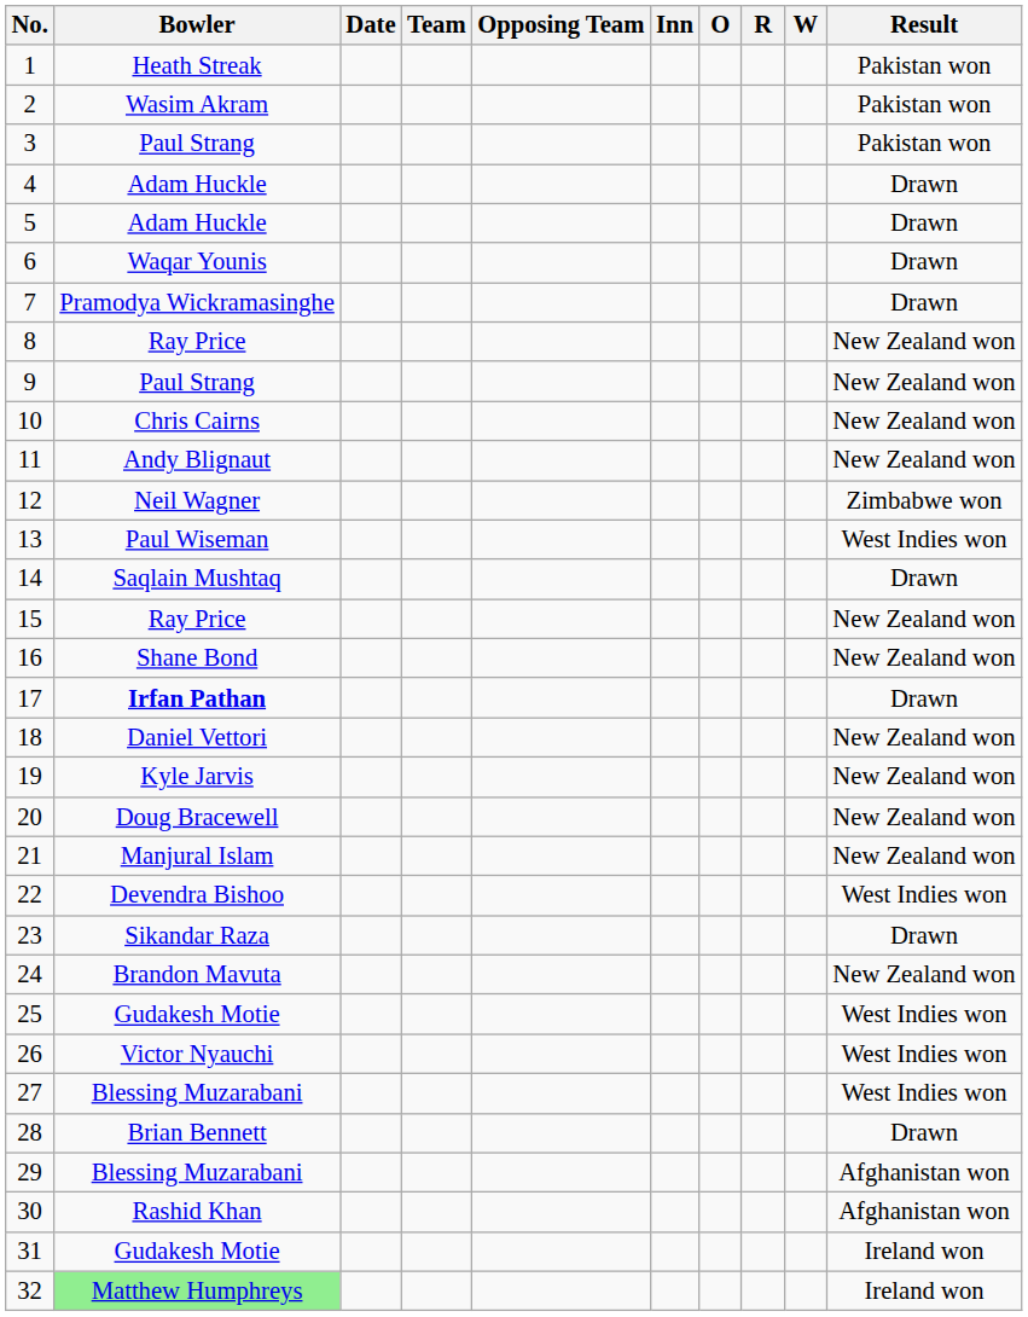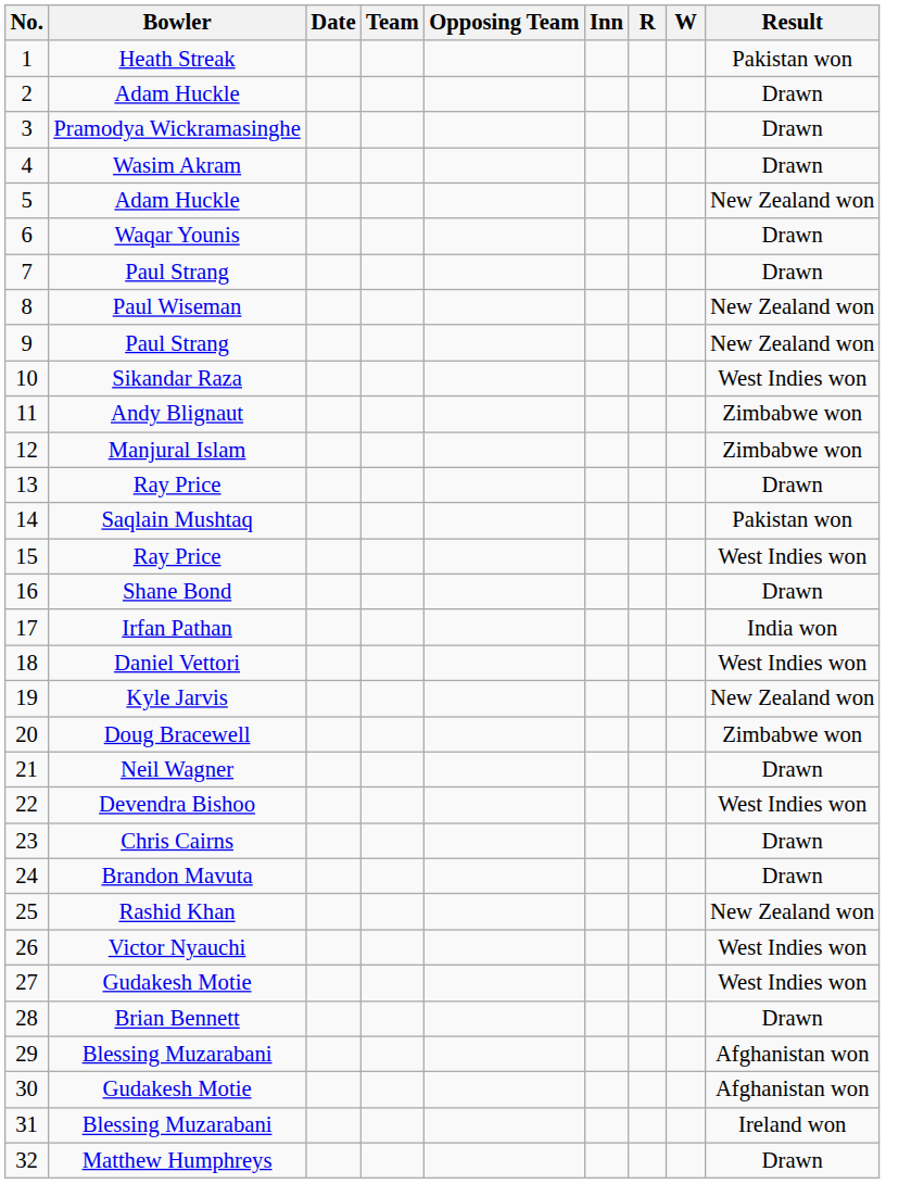- column: O
2 | Bowler: Wasim Akram -> Adam Huckle
2 | Result: Pakistan won -> Drawn
3 | Bowler: Paul Strang -> Pramodya Wickramasinghe
3 | Result: Pakistan won -> Drawn
4 | Bowler: Adam Huckle -> Wasim Akram
5 | Result: Drawn -> New Zealand won
7 | Bowler: Pramodya Wickramasinghe -> Paul Strang
8 | Bowler: Ray Price -> Paul Wiseman
10 | Bowler: Chris Cairns -> Sikandar Raza
10 | Result: New Zealand won -> West Indies won
11 | Result: New Zealand won -> Zimbabwe won
12 | Bowler: Neil Wagner -> Manjural Islam
13 | Bowler: Paul Wiseman -> Ray Price
13 | Result: West Indies won -> Drawn
14 | Result: Drawn -> Pakistan won
15 | Result: New Zealand won -> West Indies won
16 | Result: New Zealand won -> Drawn
17 | Bowler: bold -> normal
17 | Result: Drawn -> India won
18 | Result: New Zealand won -> West Indies won
20 | Result: New Zealand won -> Zimbabwe won
21 | Bowler: Manjural Islam -> Neil Wagner
21 | Result: New Zealand won -> Drawn
23 | Bowler: Sikandar Raza -> Chris Cairns
24 | Result: New Zealand won -> Drawn
25 | Bowler: Gudakesh Motie -> Rashid Khan
25 | Result: West Indies won -> New Zealand won
27 | Bowler: Blessing Muzarabani -> Gudakesh Motie
30 | Bowler: Rashid Khan -> Gudakesh Motie
31 | Bowler: Gudakesh Motie -> Blessing Muzarabani
32 | Bowler: lightgreen background -> no background
32 | Result: Ireland won -> Drawn
